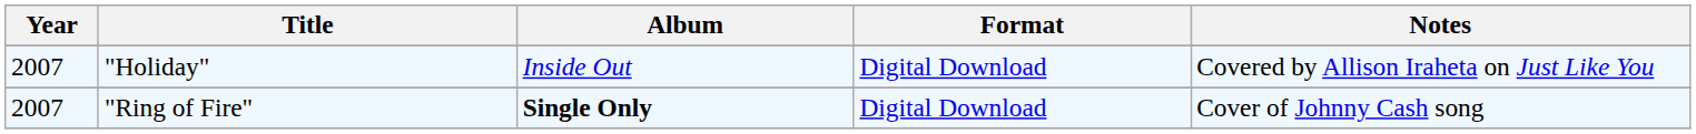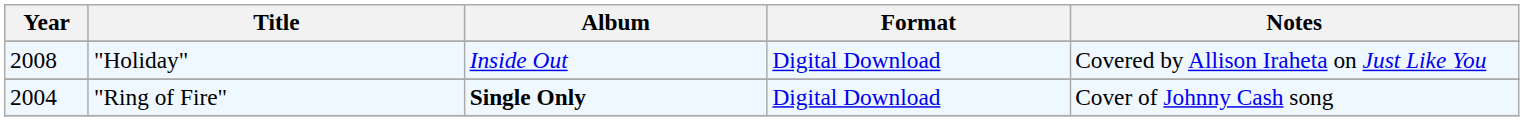"Holiday" | Year: 2007 -> 2008
"Ring of Fire" | Year: 2007 -> 2004
